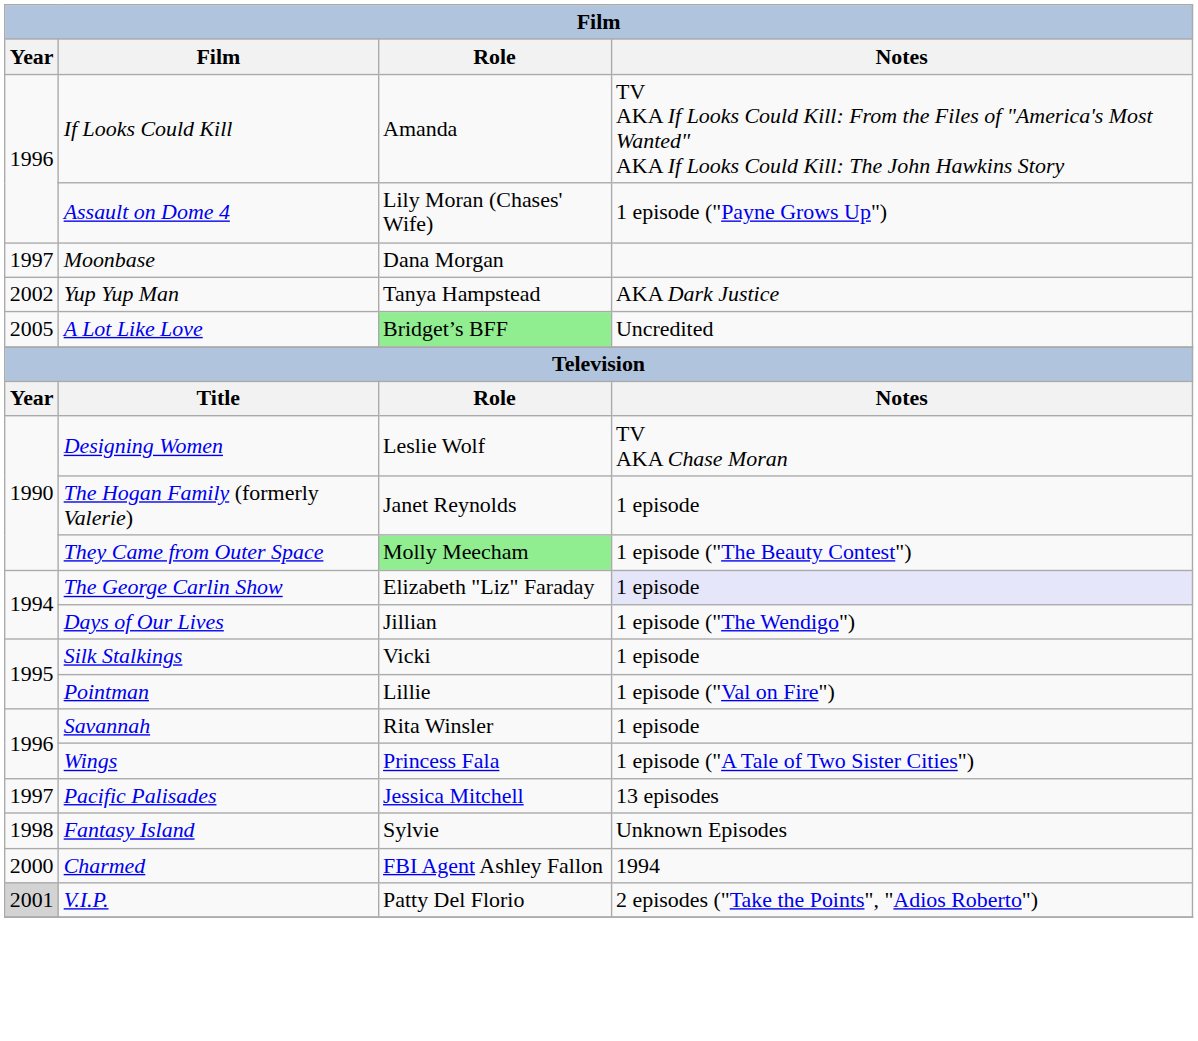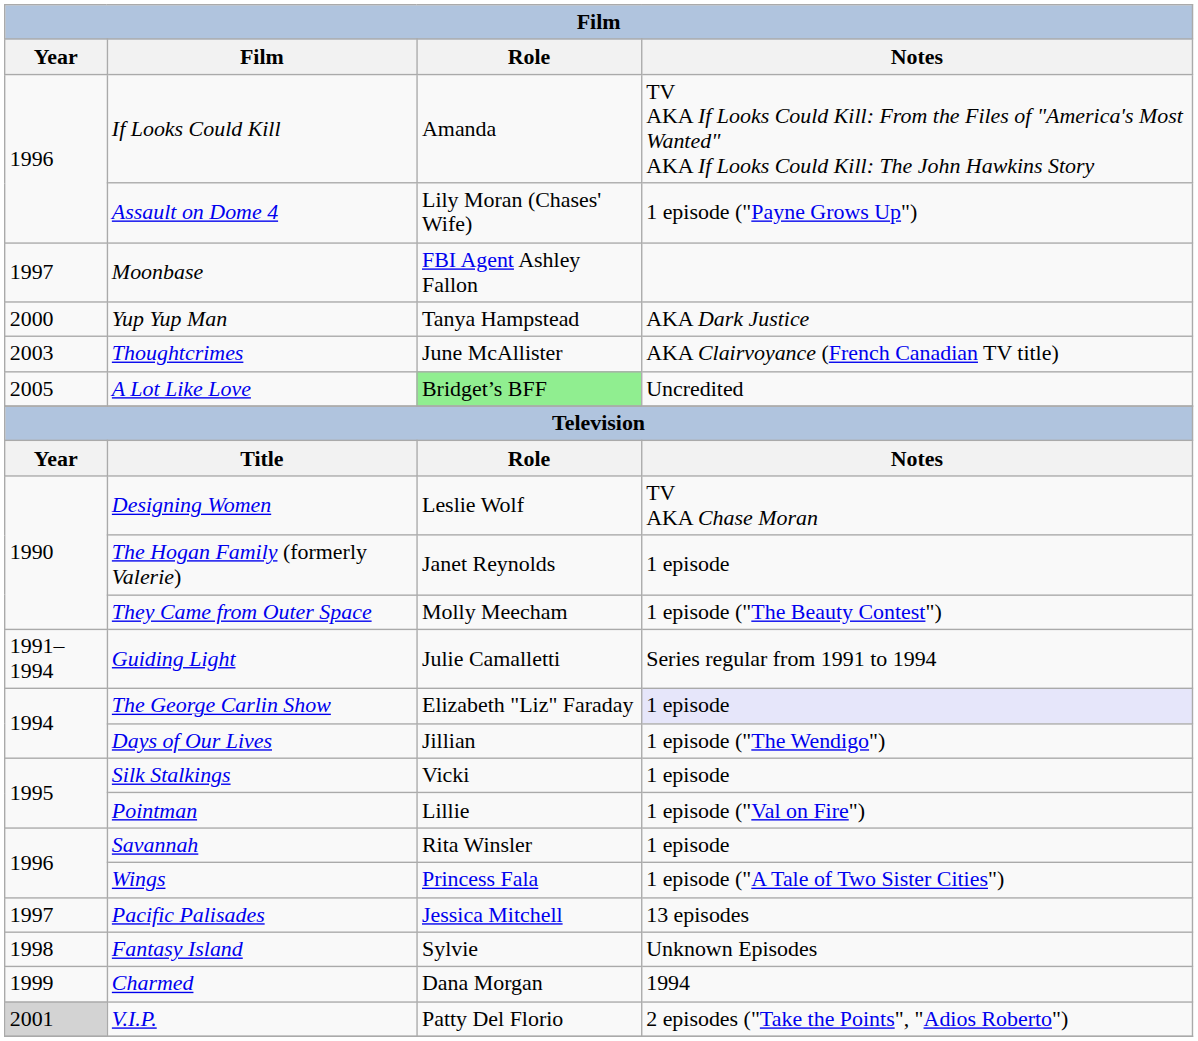Moonbase | Role: Dana Morgan -> FBI Agent Ashley Fallon
Yup Yup Man | Year: 2002 -> 2000
+ row: 2003 | Thoughtcrimes | June McAllister | AKA Clairvoyance (French Canadian TV title)
They Came from Outer Space | Role: lightgreen background -> no background
+ row: 1991–1994 | Guiding Light | Julie Camalletti | Series regular from 1991 to 1994
Charmed | Year: 2000 -> 1999
Charmed | Role: FBI Agent Ashley Fallon -> Dana Morgan
